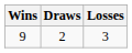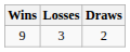columns swapped: Losses <-> Draws
